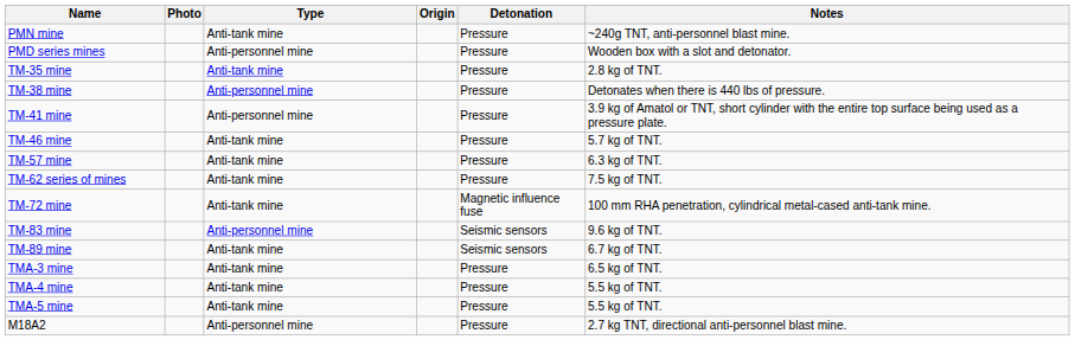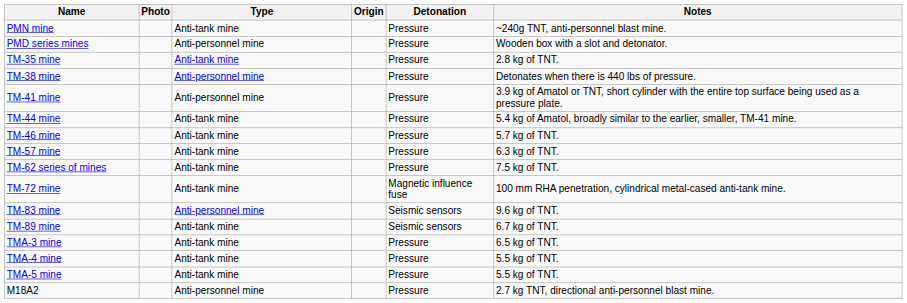+ row: TM-44 mine | Anti-tank mine | Pressure | 5.4 kg of Amatol, broadly similar to the earlier, smaller, TM-41 mine.
